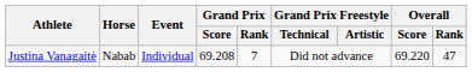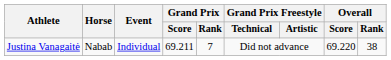Justina Vanagaitė | Grand Prix / Score: 69.208 -> 69.211
Justina Vanagaitė | Overall / Rank: 47 -> 38
